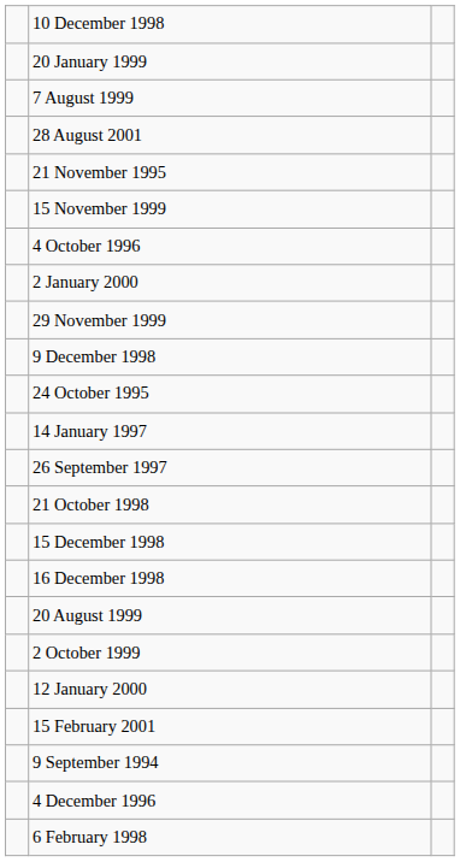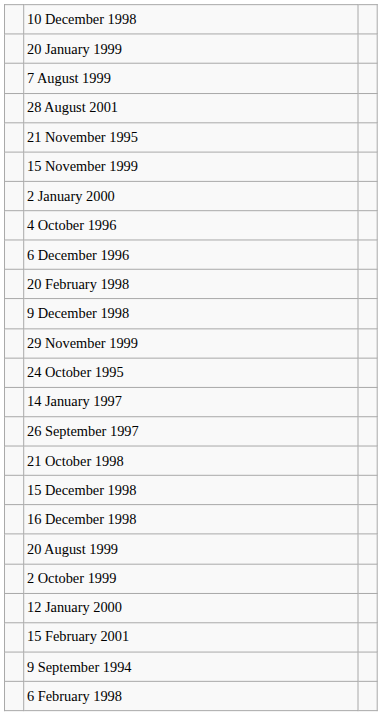rows swapped: 2 January 2000 <-> 4 October 1996
+ row: 6 December 1996
+ row: 20 February 1998
rows swapped: 9 December 1998 <-> 29 November 1999
- row: 4 December 1996
